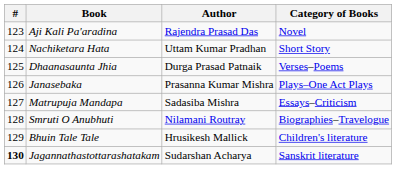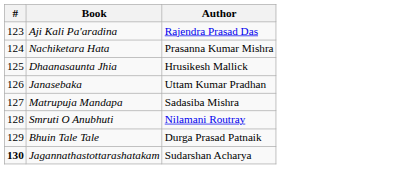- column: Category of Books | Novel | Short Story | Verses–Poems | Plays–One Act Plays | Essays–Criticism | Biographies–Travelogue | Children's literature | Sanskrit literature
Nachiketara Hata | Author: Uttam Kumar Pradhan -> Prasanna Kumar Mishra
Dhaanasaunta Jhia | Author: Durga Prasad Patnaik -> Hrusikesh Mallick
Janasebaka | Author: Prasanna Kumar Mishra -> Uttam Kumar Pradhan
Bhuin Tale Tale | Author: Hrusikesh Mallick -> Durga Prasad Patnaik
